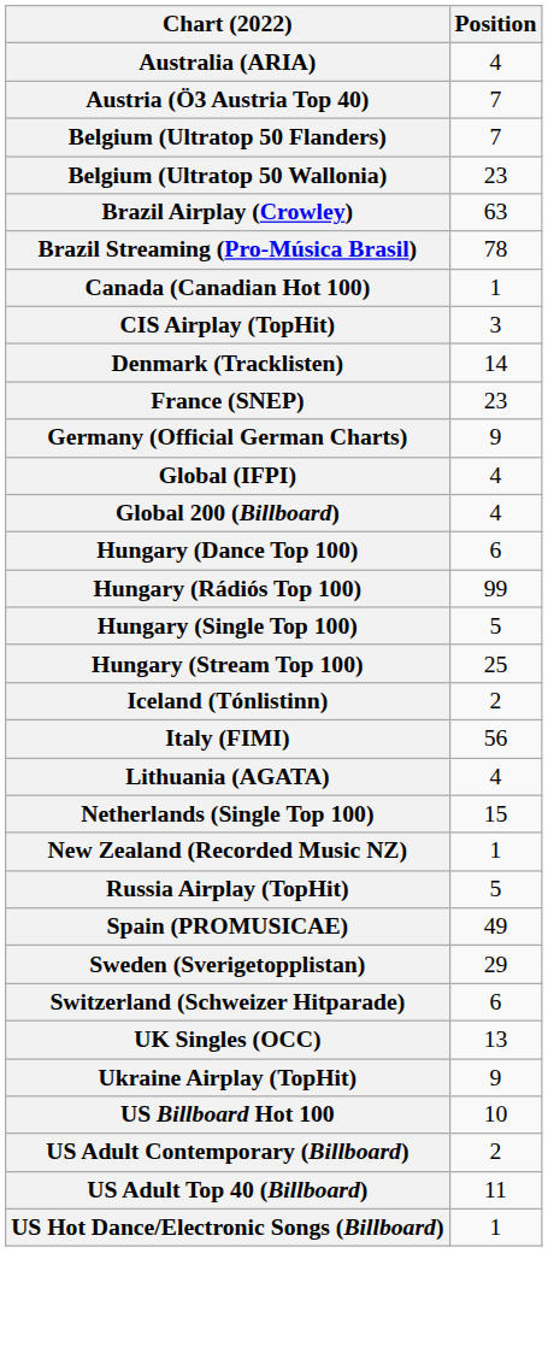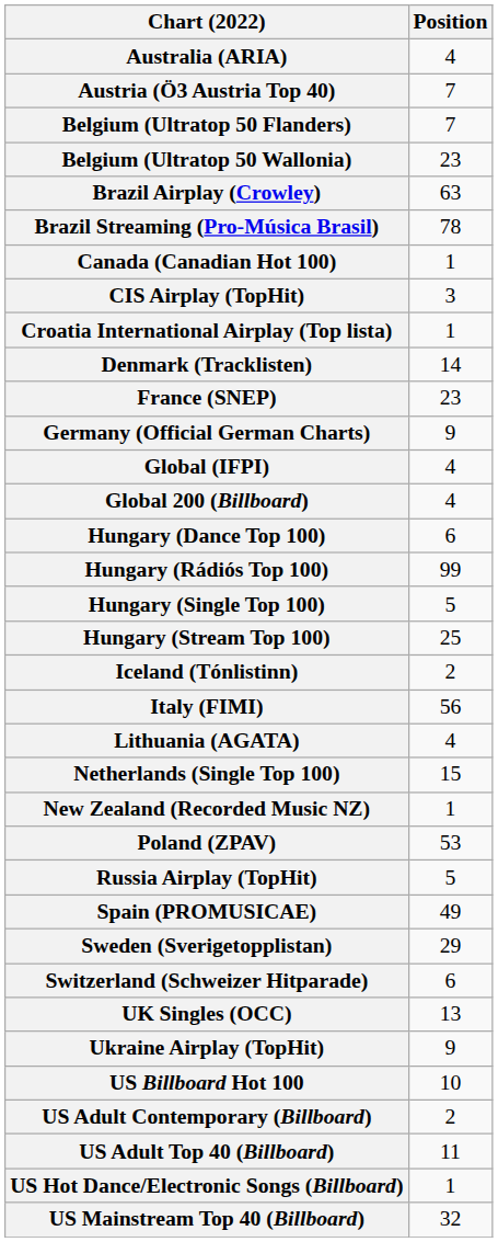+ row: Croatia International Airplay (Top lista) | 1
+ row: Poland (ZPAV) | 53
+ row: US Mainstream Top 40 (Billboard) | 32
